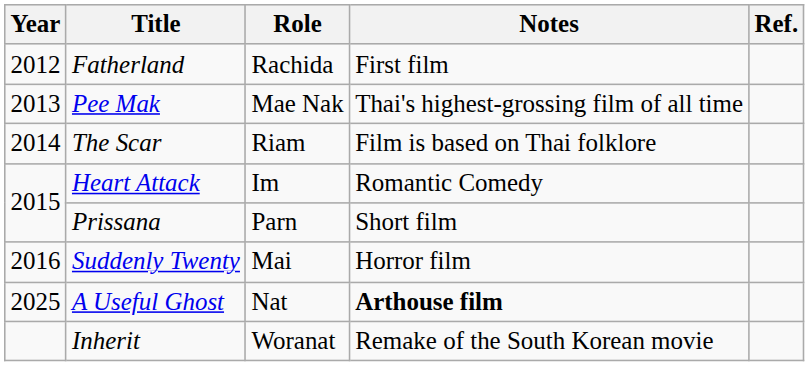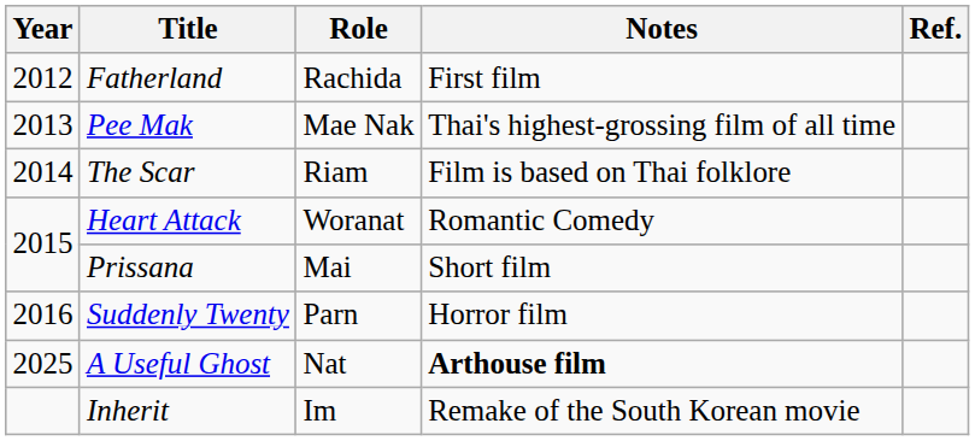Heart Attack | Role: Im -> Woranat
Prissana | Role: Parn -> Mai
Suddenly Twenty | Role: Mai -> Parn
Inherit | Role: Woranat -> Im
